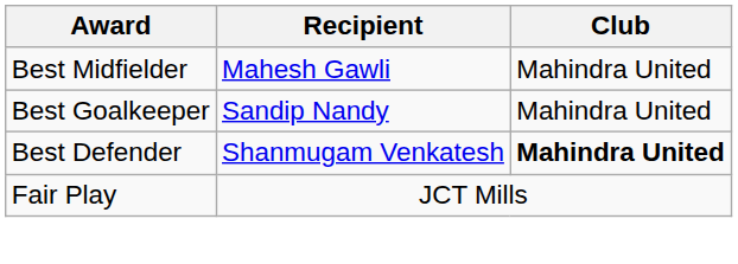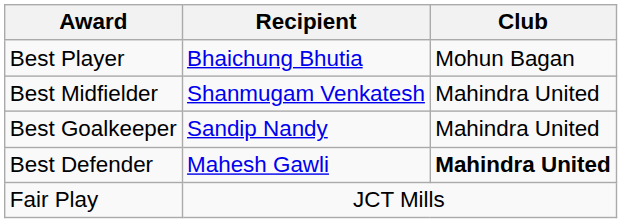+ row: Best Player | Bhaichung Bhutia | Mohun Bagan
Best Midfielder | Recipient: Mahesh Gawli -> Shanmugam Venkatesh
Best Defender | Recipient: Shanmugam Venkatesh -> Mahesh Gawli
